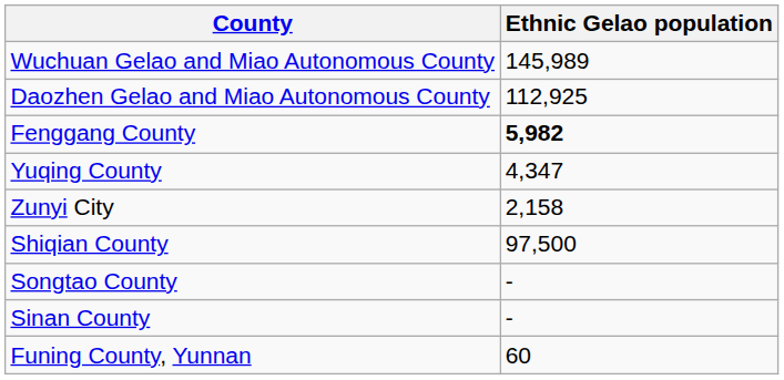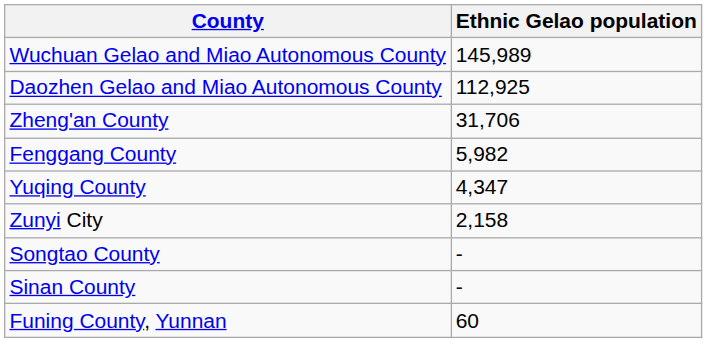+ row: Zheng'an County | 31,706
Fenggang County | Ethnic Gelao population: bold -> normal
- row: Shiqian County | 97,500
